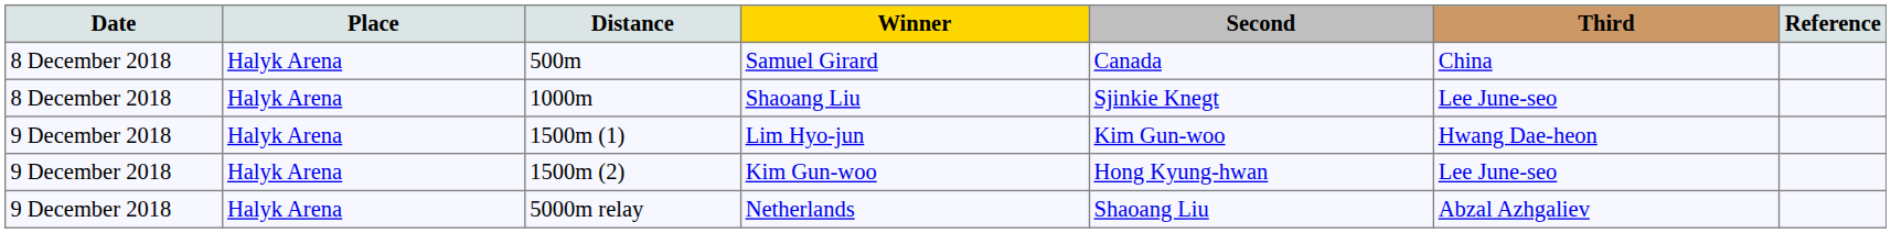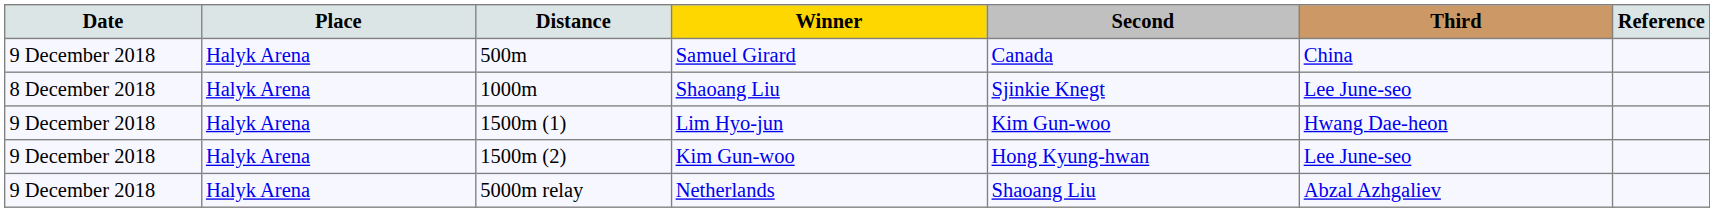Samuel Girard | Date: 8 December 2018 -> 9 December 2018
